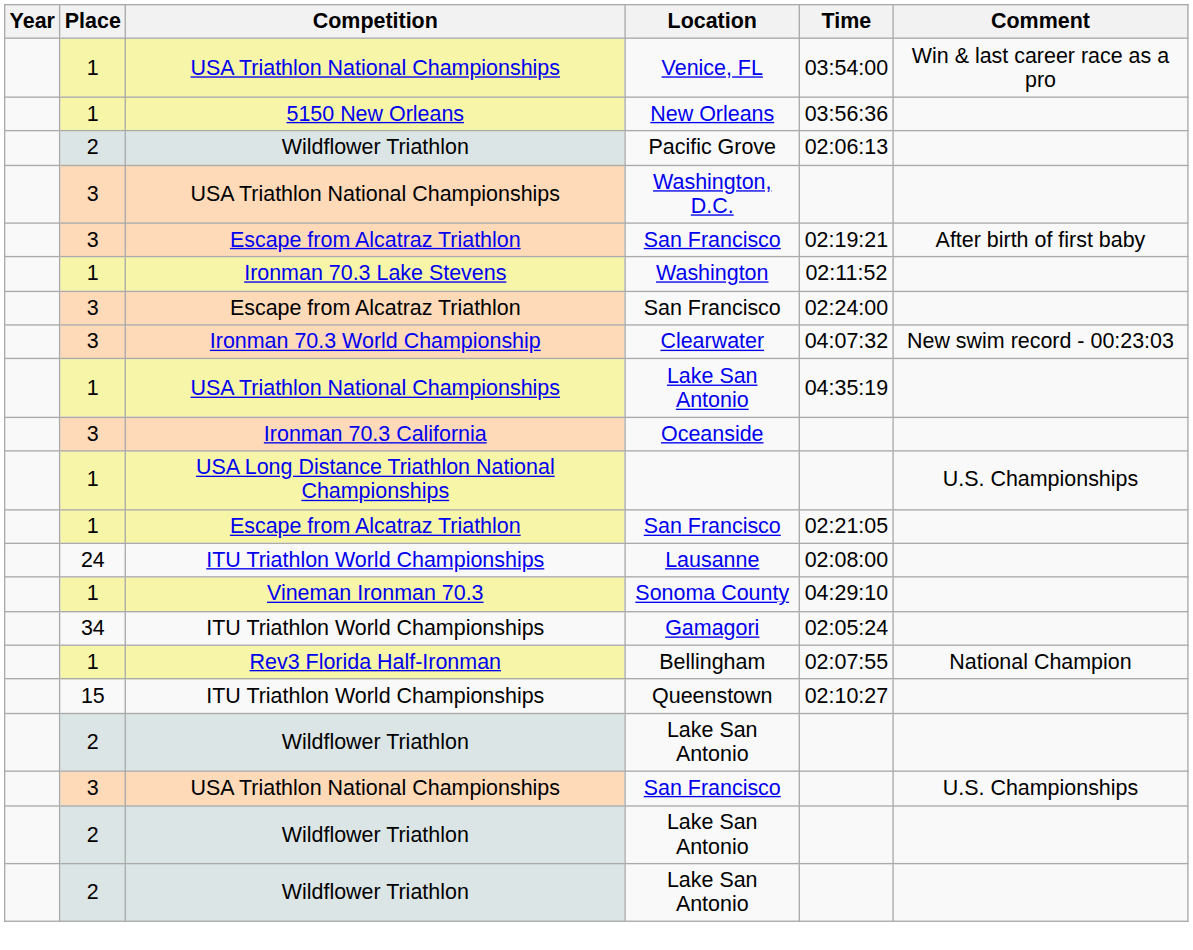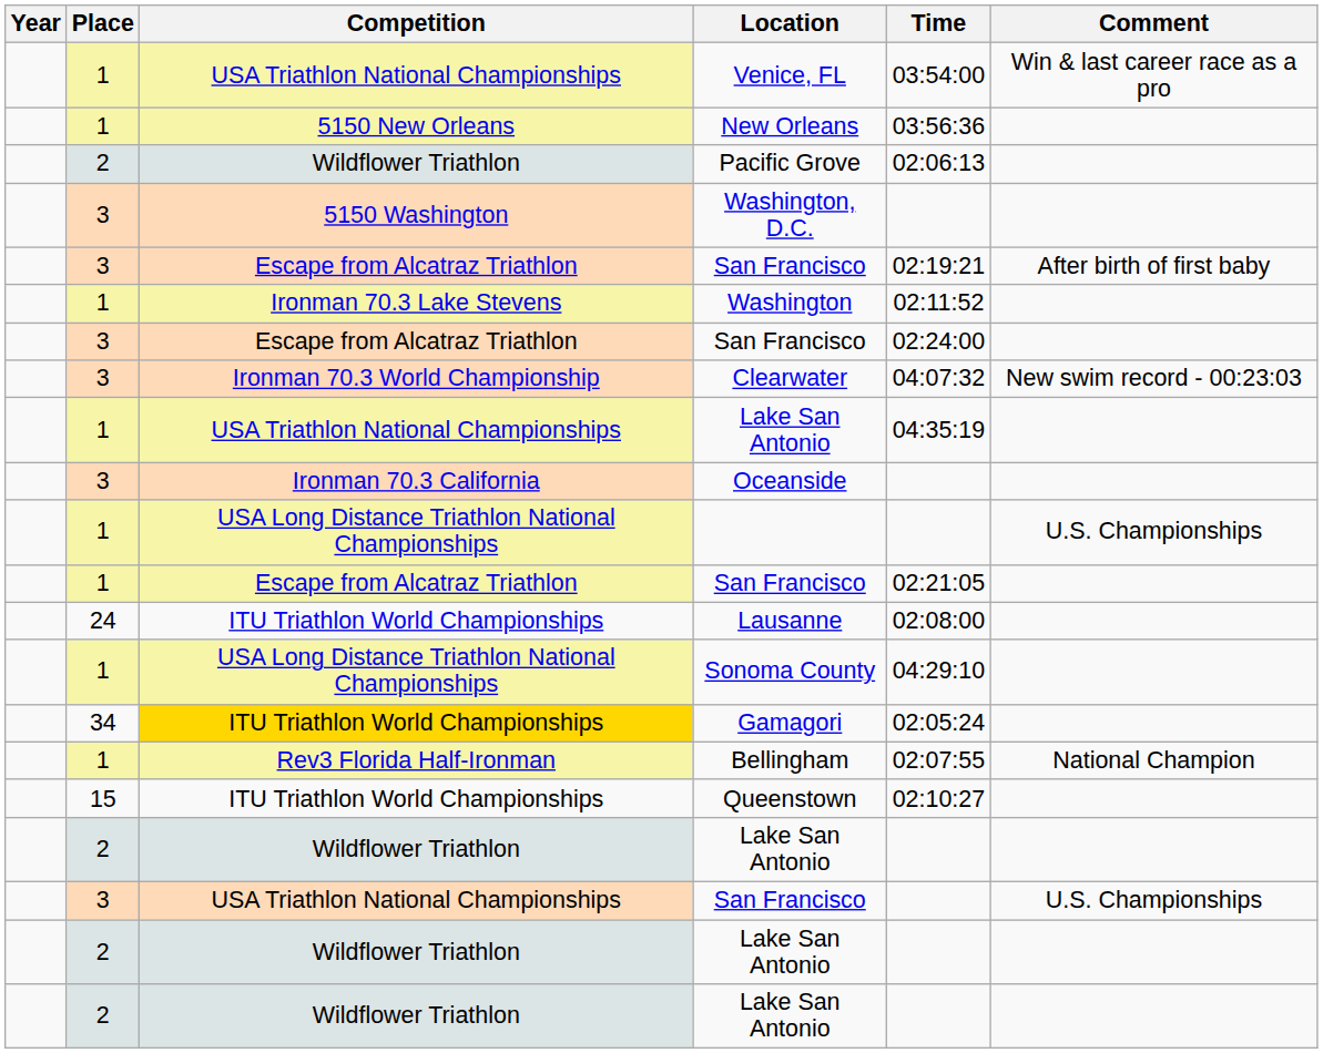Washington, D.C. | Competition: USA Triathlon National Championships -> 5150 Washington
Sonoma County | Competition: Vineman Ironman 70.3 -> USA Long Distance Triathlon National Championships
Gamagori | Competition: no background -> gold background
